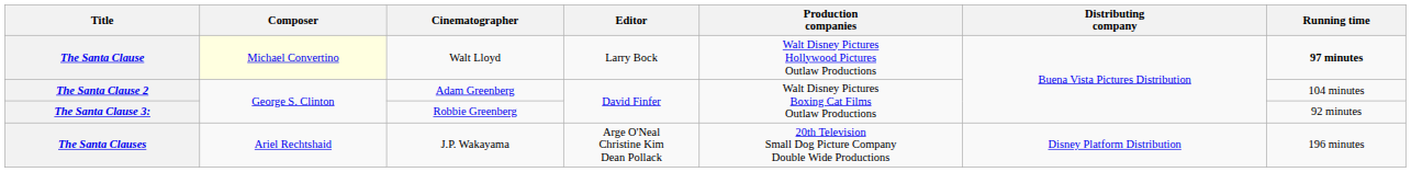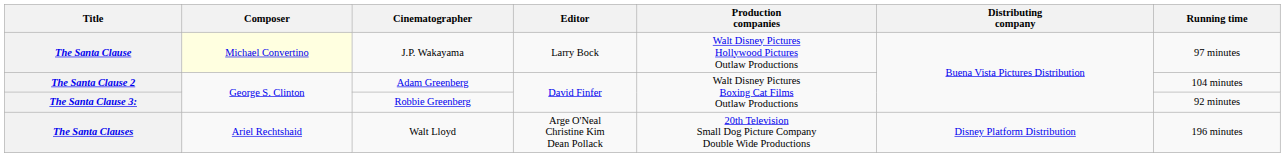The Santa Clause | Cinematographer: Walt Lloyd -> J.P. Wakayama
The Santa Clause | Running time: bold -> normal
The Santa Clauses | Cinematographer: J.P. Wakayama -> Walt Lloyd
